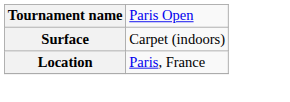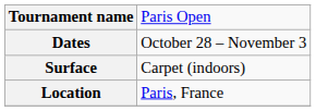+ row: Dates | October 28 – November 3
